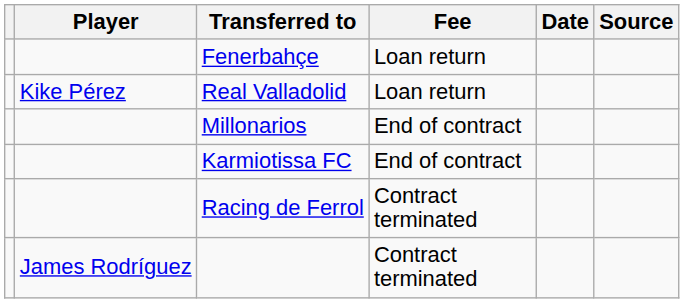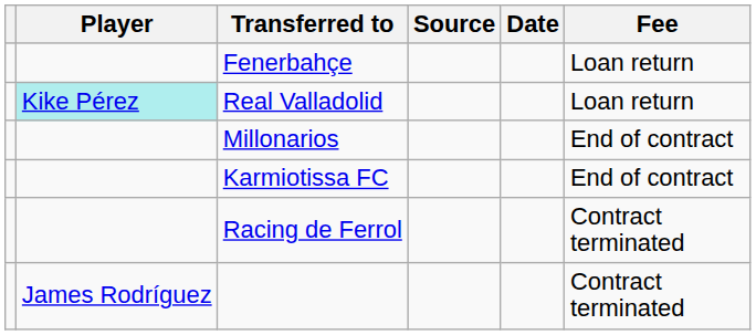columns swapped: Fee <-> Source
Real Valladolid | Player: no background -> paleturquoise background
